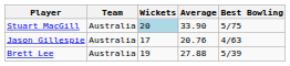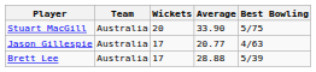Stuart MacGill | Wickets: lightblue background -> no background
Jason Gillespie | Average: 20.76 -> 20.77
Brett Lee | Wickets: 19 -> 17
Brett Lee | Average: 27.88 -> 28.88
